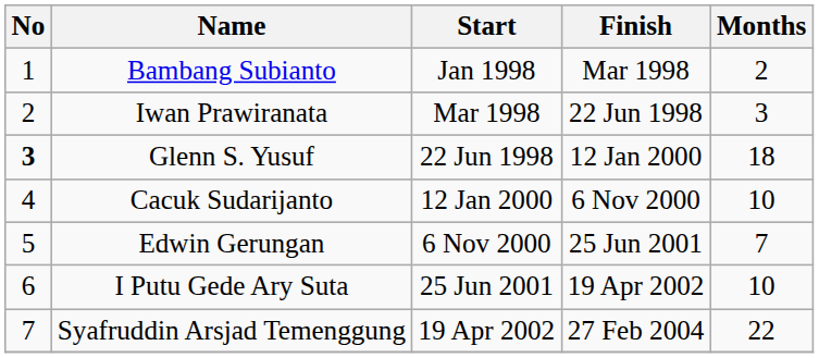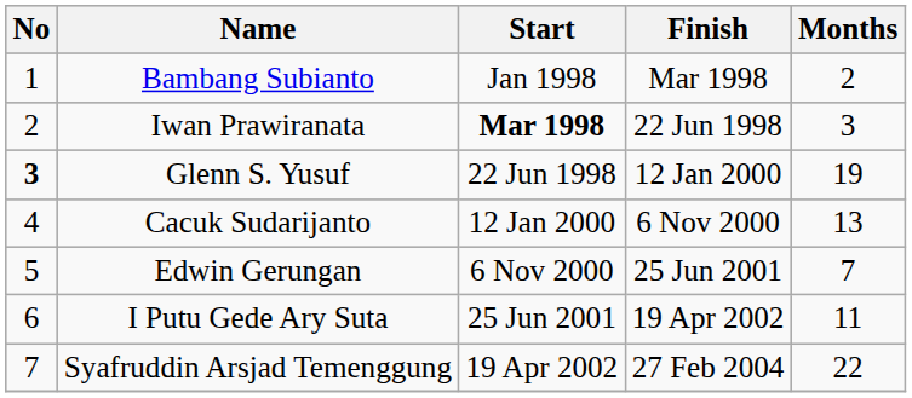Iwan Prawiranata | Start: normal -> bold
Glenn S. Yusuf | Months: 18 -> 19
Cacuk Sudarijanto | Months: 10 -> 13
I Putu Gede Ary Suta | Months: 10 -> 11
